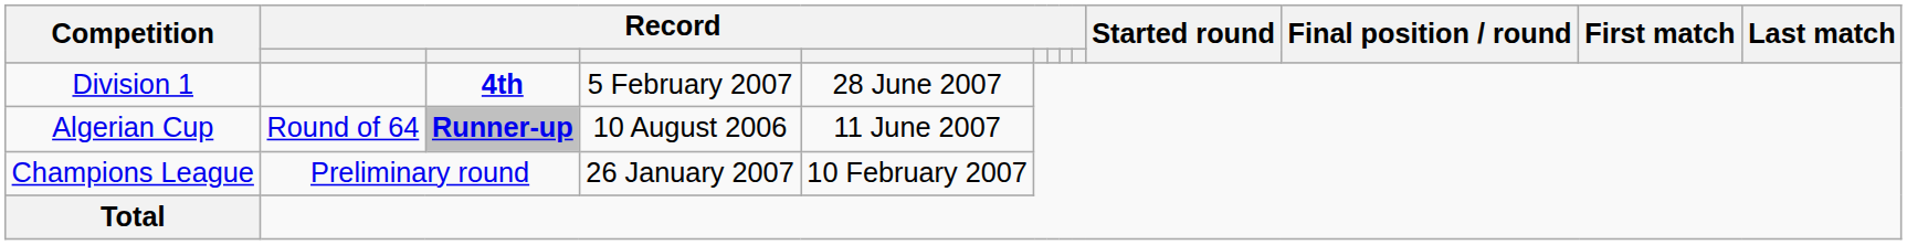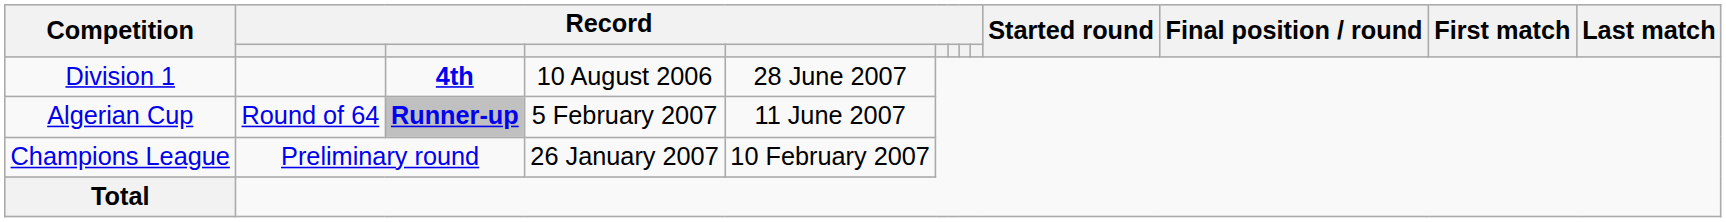Division 1 | column 4: 5 February 2007 -> 10 August 2006
Algerian Cup | column 4: 10 August 2006 -> 5 February 2007
